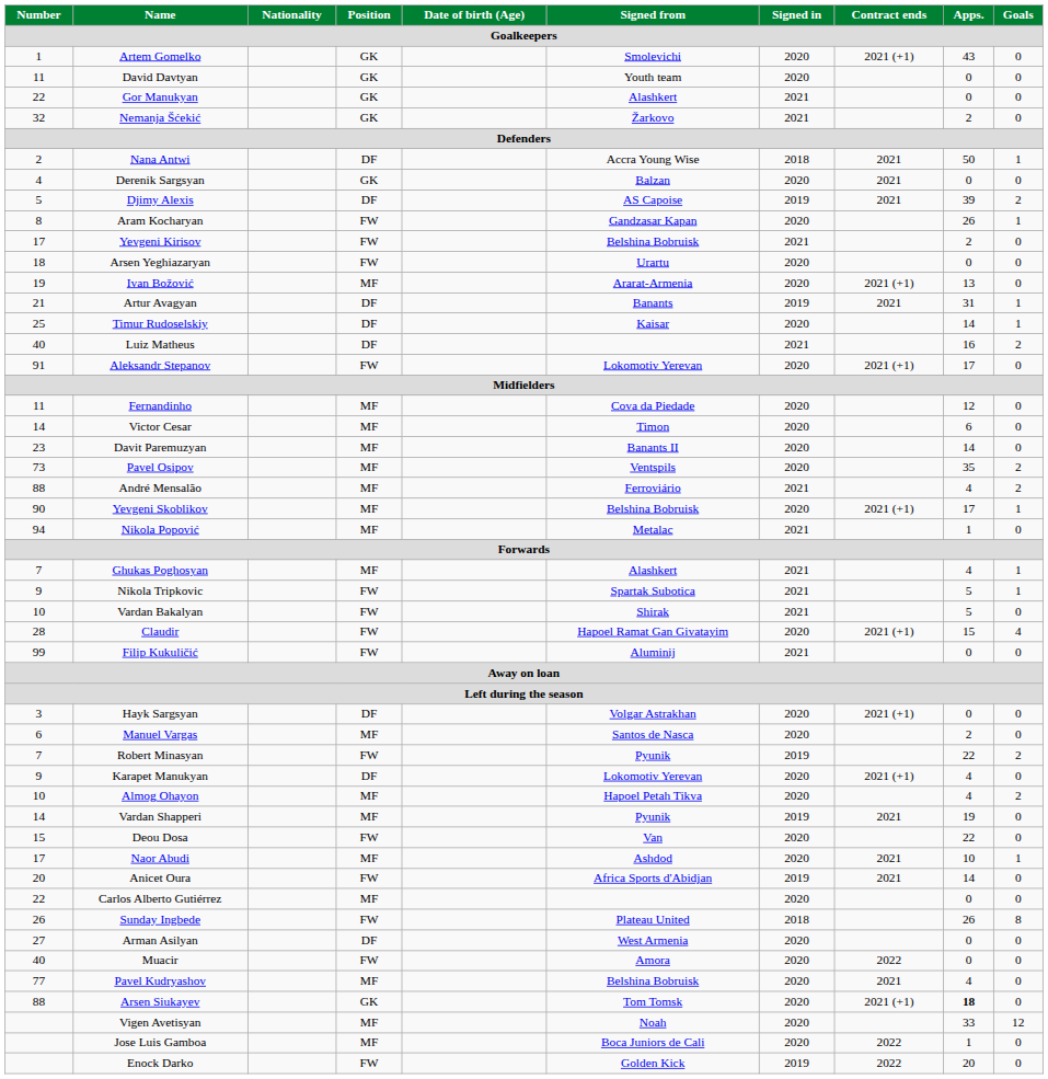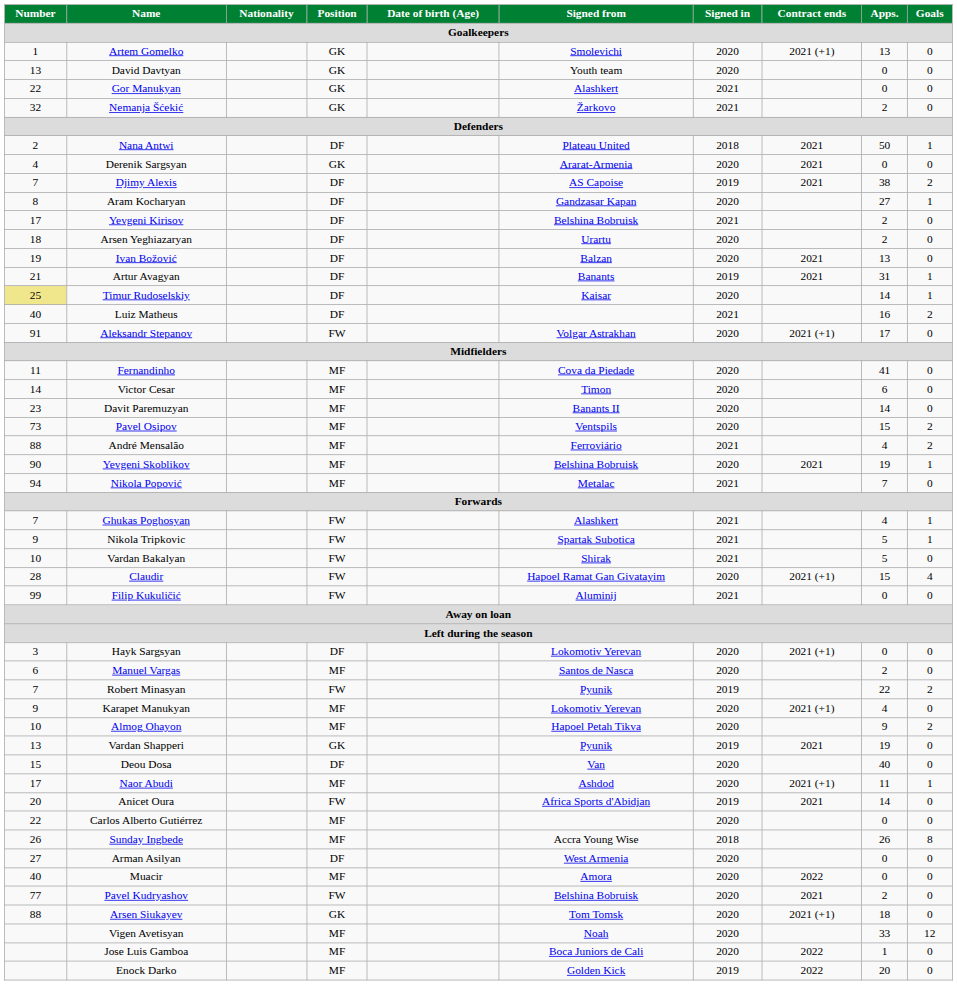Artem Gomelko | Apps.: 43 -> 13
David Davtyan | Number: 11 -> 13
Nana Antwi | Signed from: Accra Young Wise -> Plateau United
Derenik Sargsyan | Signed from: Balzan -> Ararat-Armenia
Djimy Alexis | Number: 5 -> 7
Djimy Alexis | Apps.: 39 -> 38
Aram Kocharyan | Position: FW -> DF
Aram Kocharyan | Apps.: 26 -> 27
Yevgeni Kirisov | Position: FW -> DF
Arsen Yeghiazaryan | Position: FW -> DF
Arsen Yeghiazaryan | Apps.: 0 -> 2
Ivan Božović | Position: MF -> DF
Ivan Božović | Signed from: Ararat-Armenia -> Balzan
Ivan Božović | Contract ends: 2021 (+1) -> 2021
Timur Rudoselskiy | Number: no background -> khaki background
Aleksandr Stepanov | Signed from: Lokomotiv Yerevan -> Volgar Astrakhan
Fernandinho | Apps.: 12 -> 41
Pavel Osipov | Apps.: 35 -> 15
Yevgeni Skoblikov | Contract ends: 2021 (+1) -> 2021
Yevgeni Skoblikov | Apps.: 17 -> 19
Nikola Popović | Apps.: 1 -> 7
Ghukas Poghosyan | Position: MF -> FW
Hayk Sargsyan | Signed from: Volgar Astrakhan -> Lokomotiv Yerevan
Karapet Manukyan | Position: DF -> MF
Almog Ohayon | Apps.: 4 -> 9
Vardan Shapperi | Number: 14 -> 13
Vardan Shapperi | Position: MF -> GK
Deou Dosa | Position: FW -> DF
Deou Dosa | Apps.: 22 -> 40
Naor Abudi | Contract ends: 2021 -> 2021 (+1)
Naor Abudi | Apps.: 10 -> 11
Sunday Ingbede | Position: FW -> MF
Sunday Ingbede | Signed from: Plateau United -> Accra Young Wise
Muacir | Position: FW -> MF
Pavel Kudryashov | Position: MF -> FW
Pavel Kudryashov | Apps.: 4 -> 2
Arsen Siukayev | Apps.: bold -> normal
Enock Darko | Position: FW -> MF
